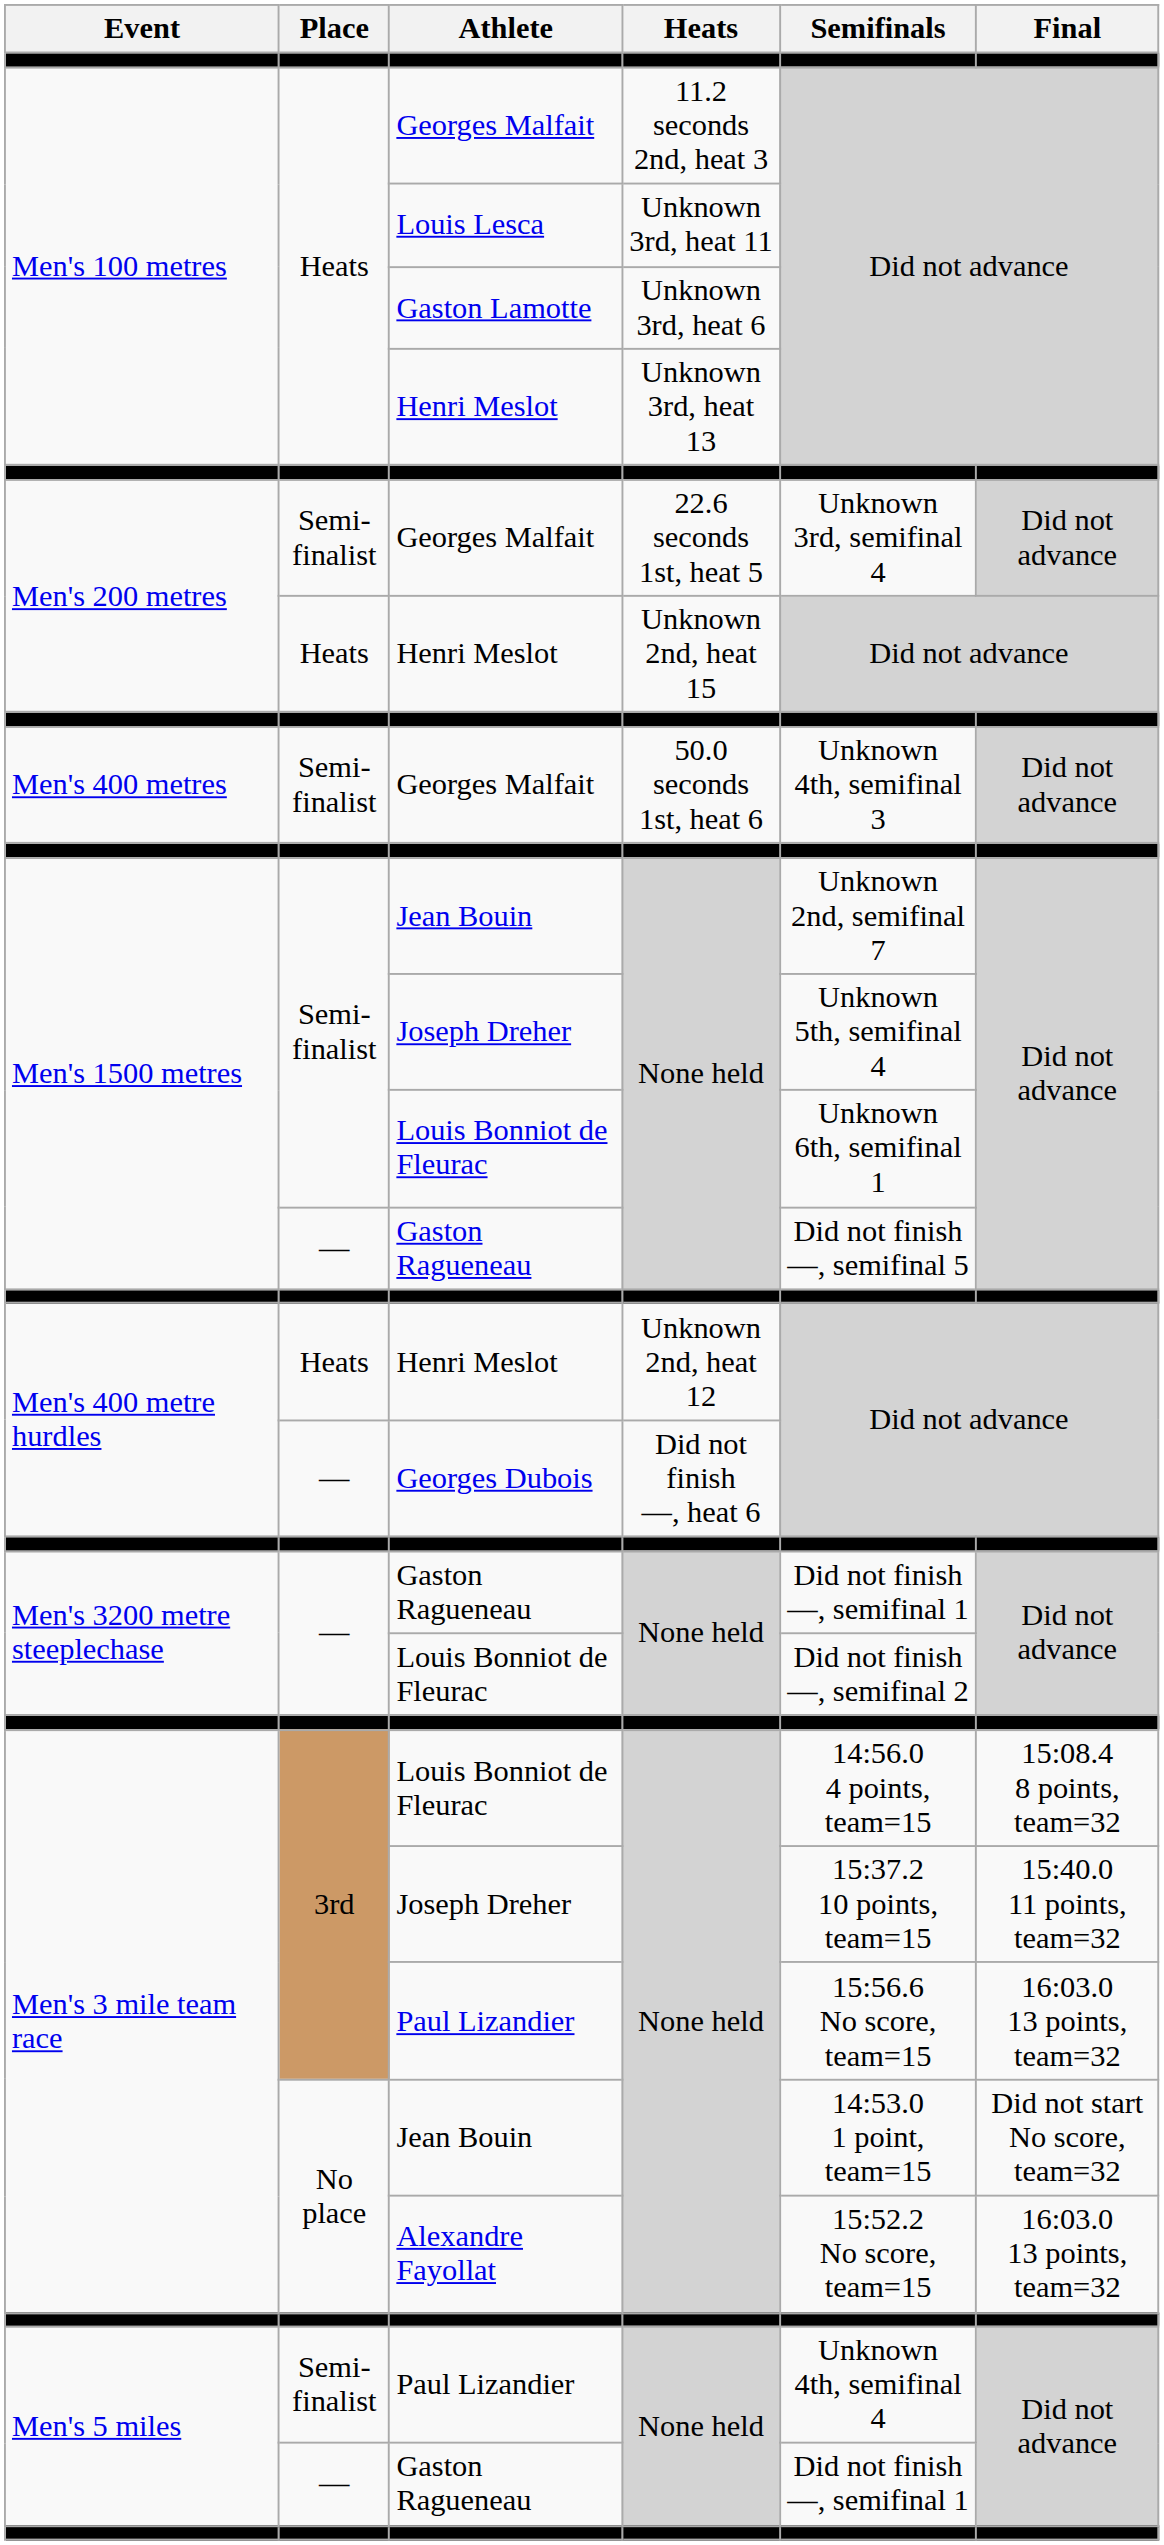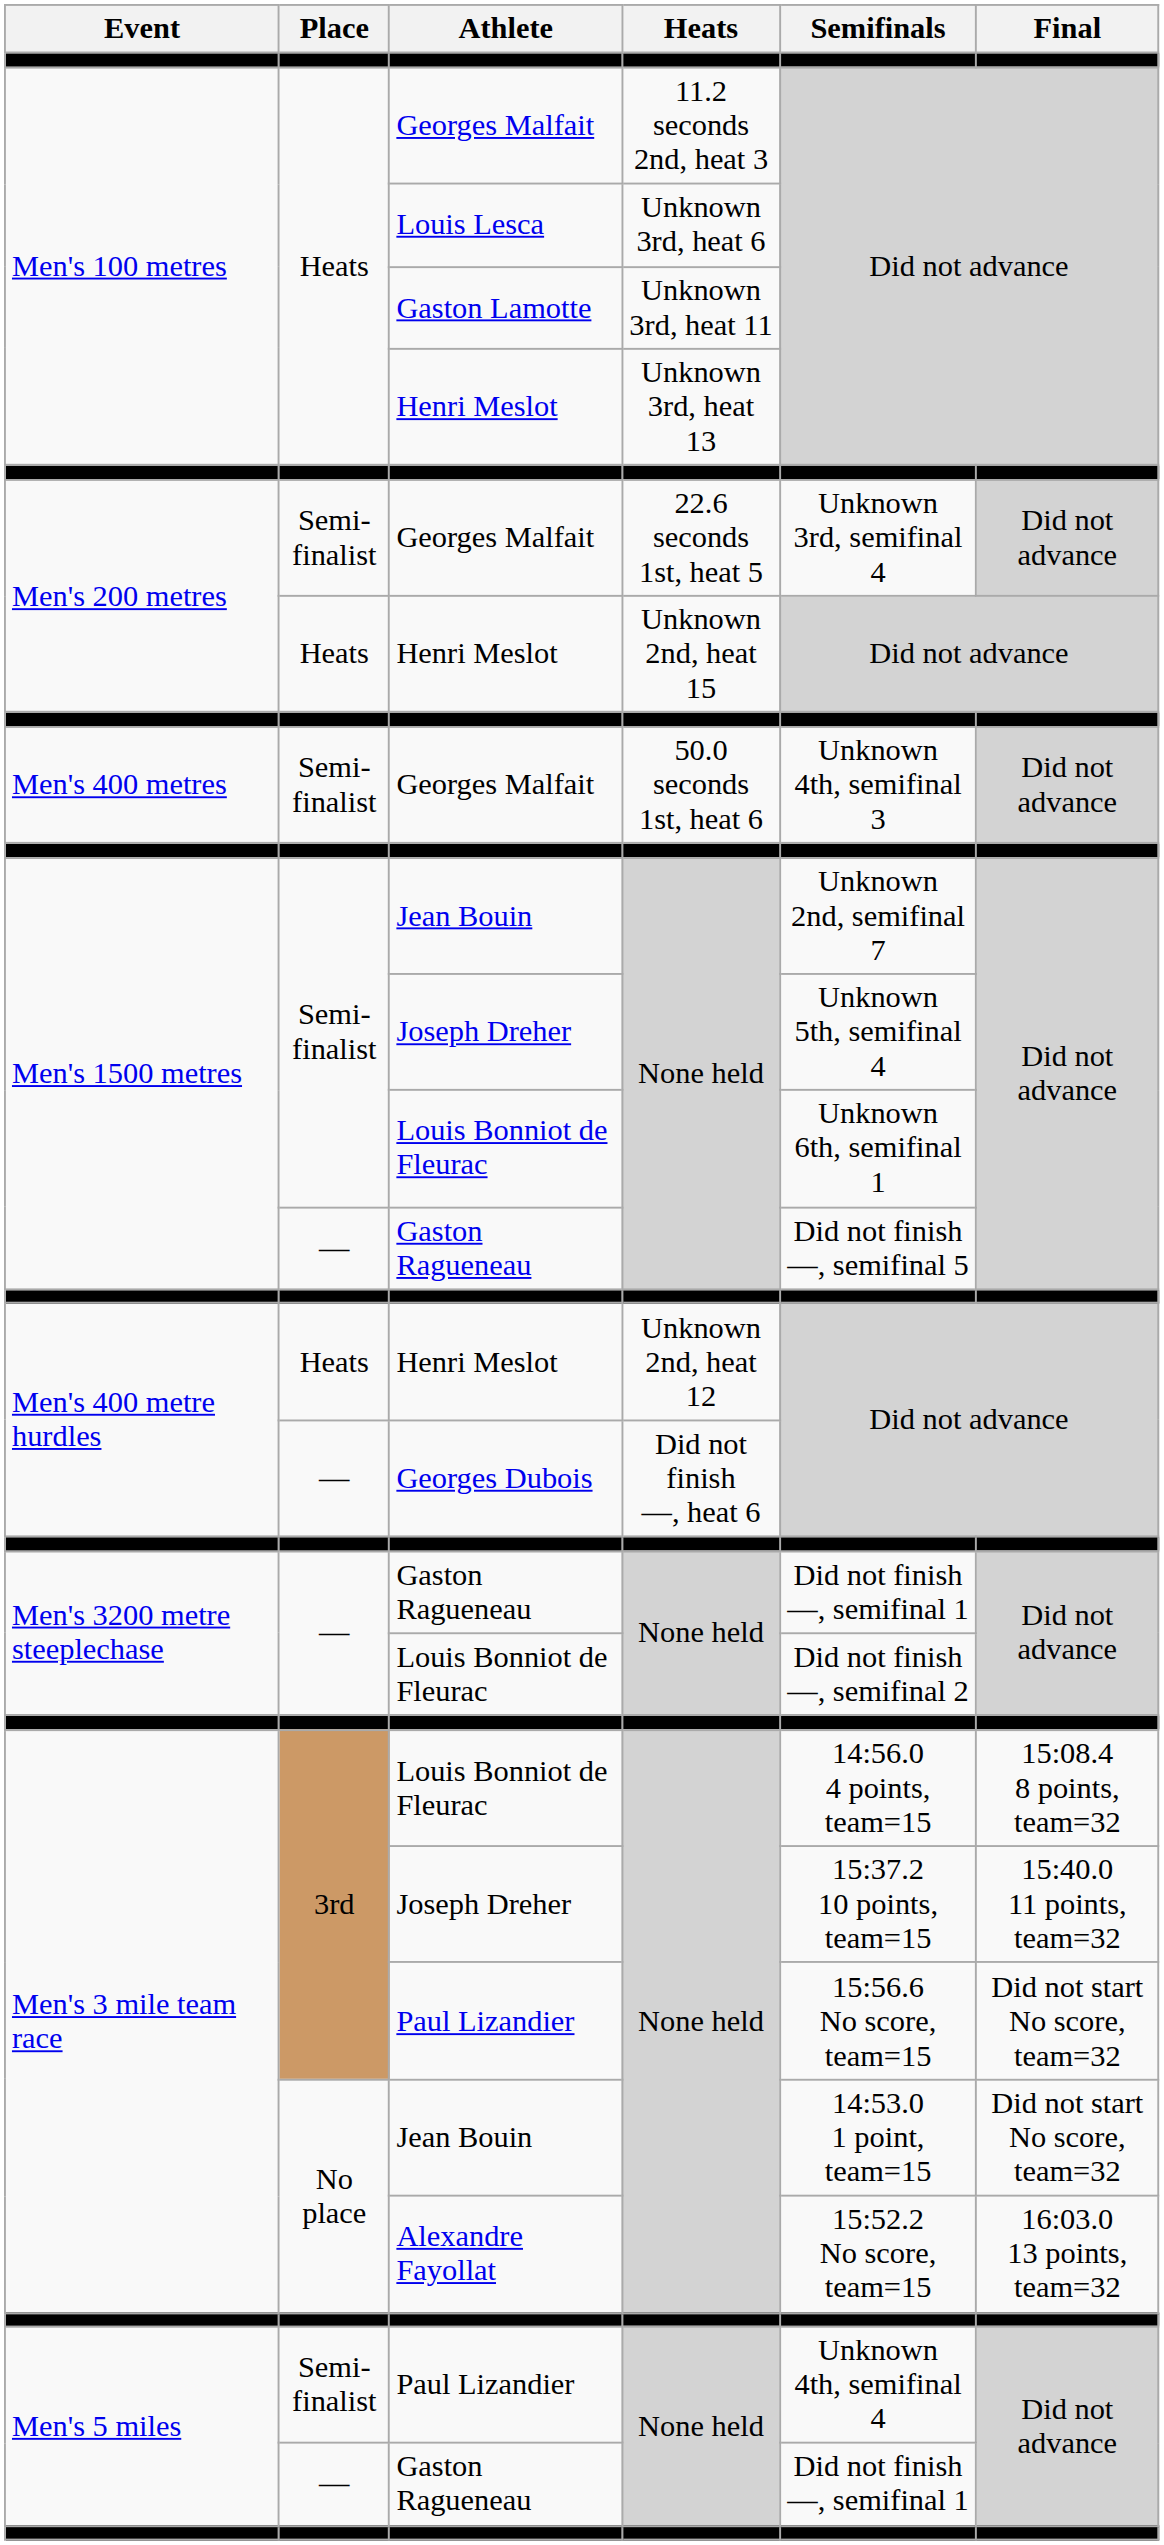Louis Lesca | Heats: Unknown 3rd, heat 11 -> Unknown 3rd, heat 6
Gaston Lamotte | Heats: Unknown 3rd, heat 6 -> Unknown 3rd, heat 11
Men's 3 mile team race / Paul Lizandier | Final: 16:03.0 13 points, team=32 -> Did not start No score, team=32
